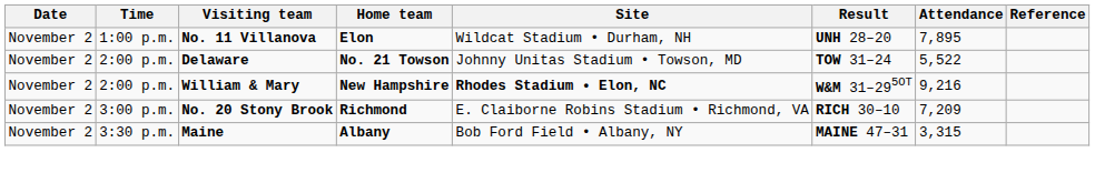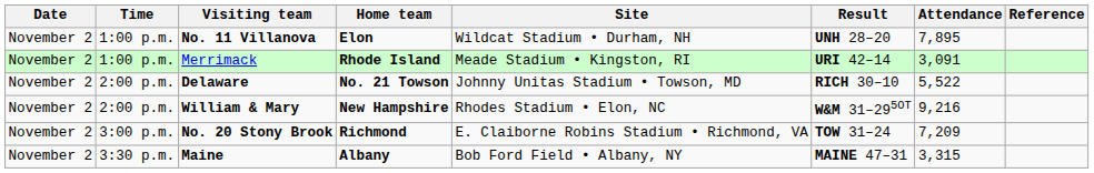+ row: November 2 | 1:00 p.m. | Merrimack | Rhode Island | Meade Stadium • Kingston, RI | URI 42–14 | 3,091
Delaware | Result: TOW 31–24 -> RICH 30–10
William & Mary | Site: bold -> normal
No. 20 Stony Brook | Result: RICH 30–10 -> TOW 31–24
